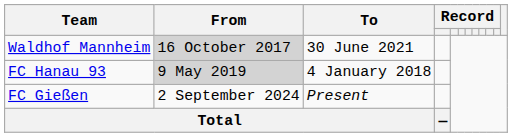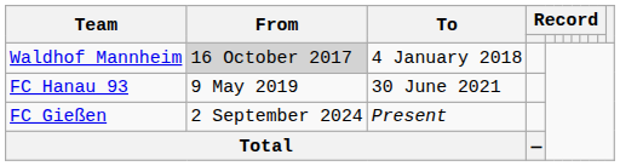Waldhof Mannheim | To: 30 June 2021 -> 4 January 2018
FC Hanau 93 | From: lightgrey background -> no background
FC Hanau 93 | To: 4 January 2018 -> 30 June 2021
